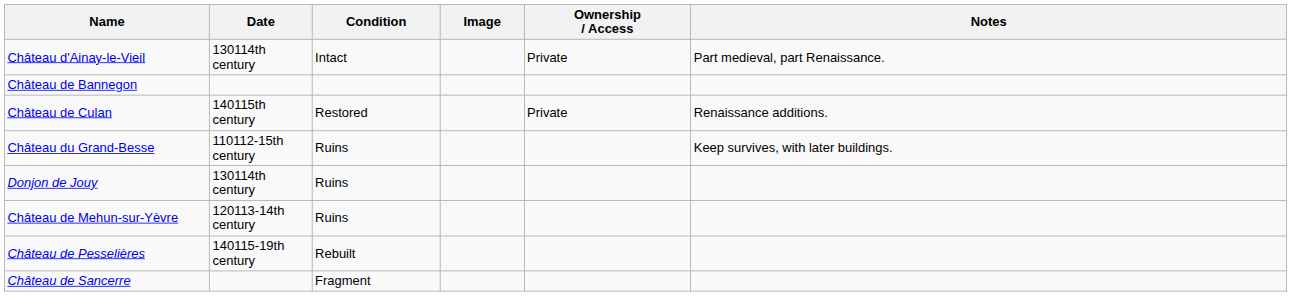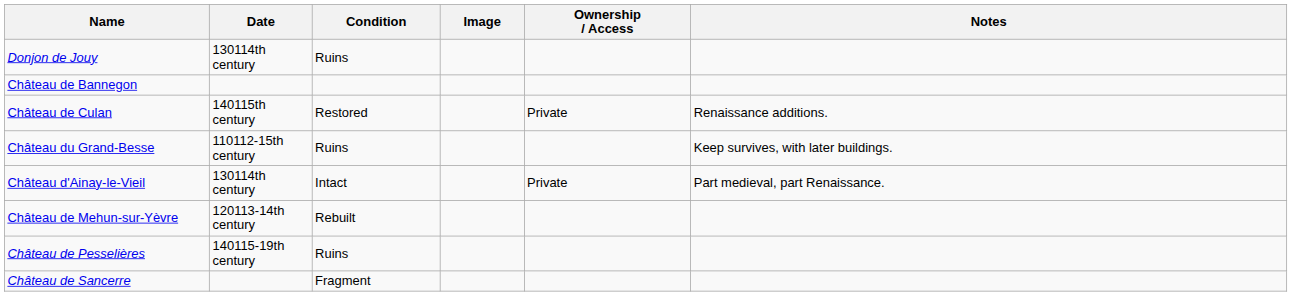rows swapped: Château d'Ainay-le-Vieil <-> Donjon de Jouy
Château de Mehun-sur-Yèvre | Condition: Ruins -> Rebuilt
Château de Pesselières | Condition: Rebuilt -> Ruins
